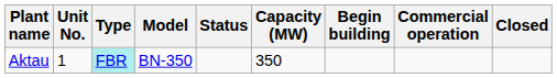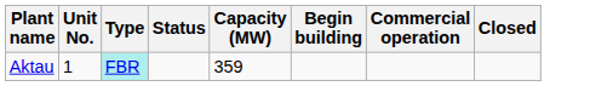- column: Model | BN-350
Aktau | Capacity (MW): 350 -> 359
